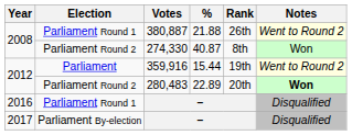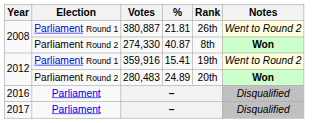380,887 | %: 21.88 -> 21.81
274,330 | Notes: normal -> bold
359,916 | Election: Parliament -> Parliament Round 1
359,916 | %: 15.44 -> 15.41
280,483 | %: 22.89 -> 24.89
2016 / – | Election: Parliament Round 1 -> Parliament
2017 / – | Election: Parliament By-election -> Parliament
